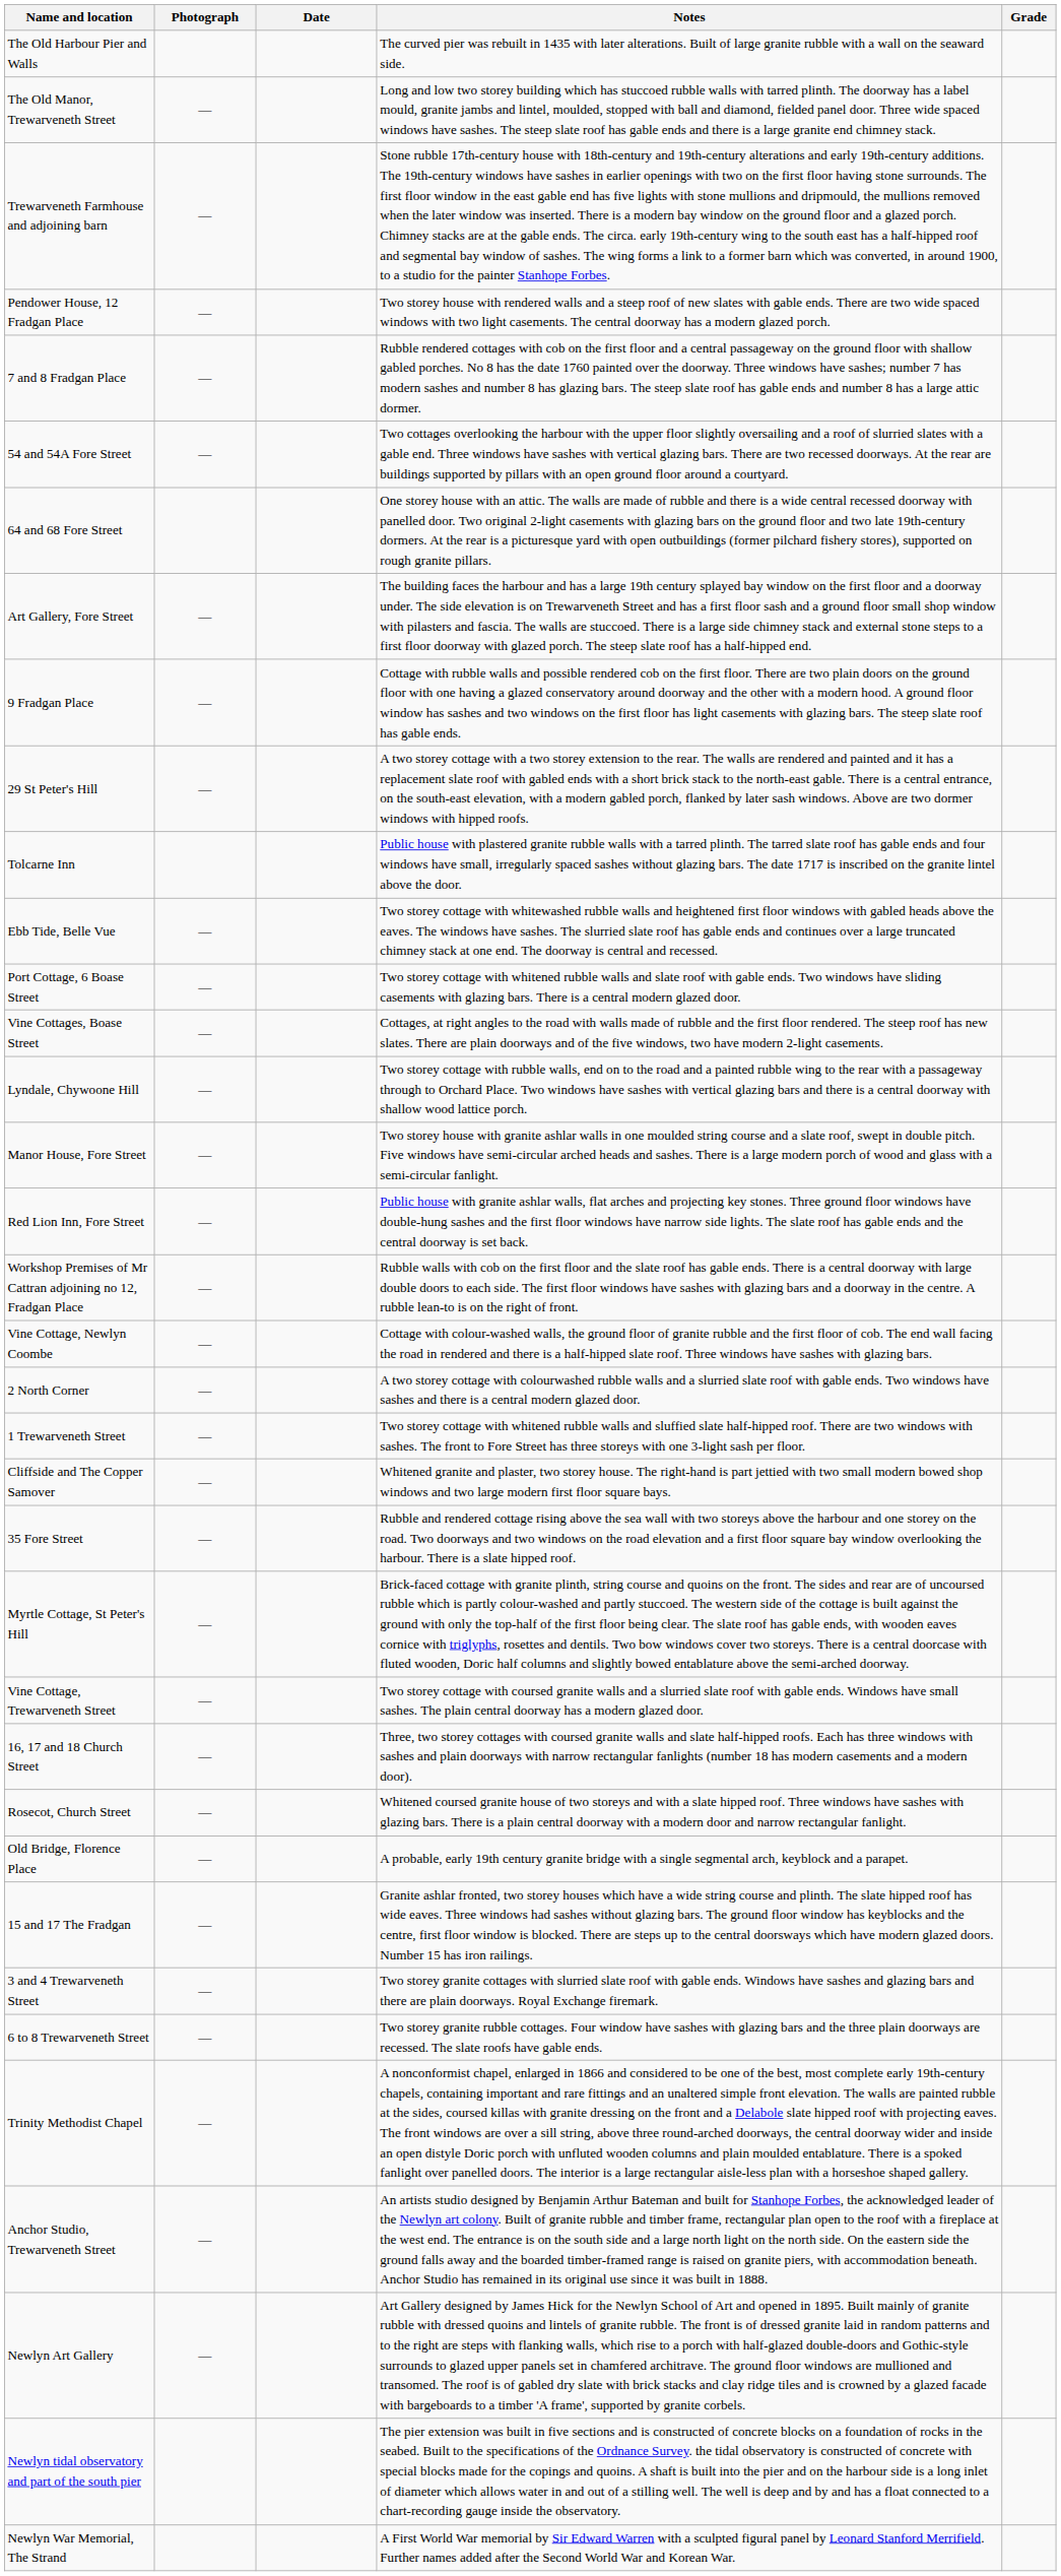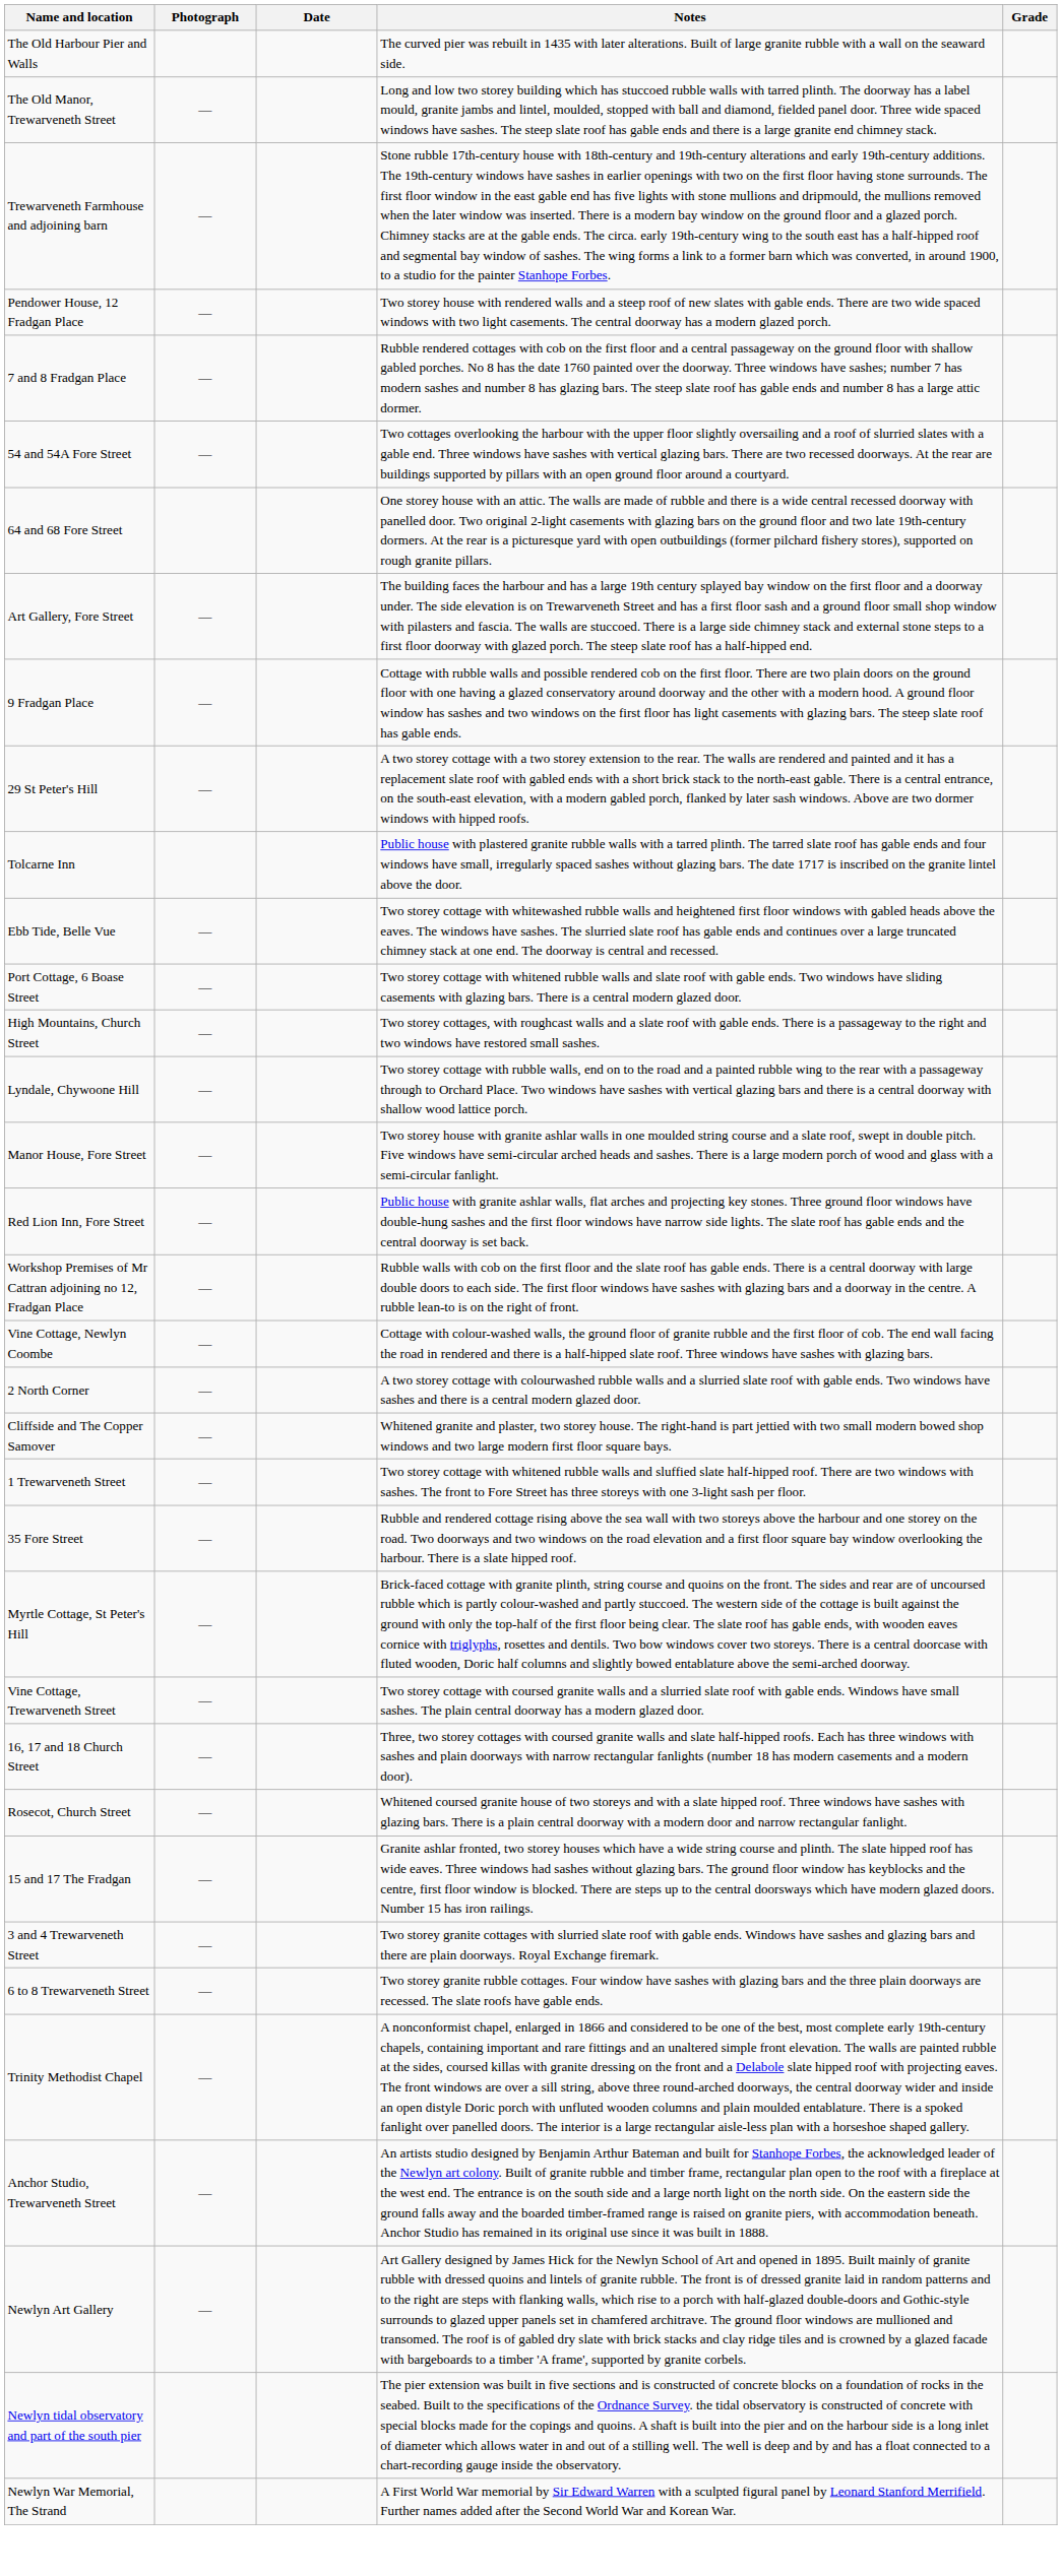- row: Vine Cottages, Boase Street | — | Cottages, at right angles to the road with walls made of rubble and the first floor rendered. The steep roof has new slates. There are plain doorways and of the five windows, two have modern 2-light casements.
+ row: High Mountains, Church Street | — | Two storey cottages, with roughcast walls and a slate roof with gable ends. There is a passageway to the right and two windows have restored small sashes.
rows swapped: 1 Trewarveneth Street <-> Cliffside and The Copper Samover
- row: Old Bridge, Florence Place | — | A probable, early 19th century granite bridge with a single segmental arch, keyblock and a parapet.
